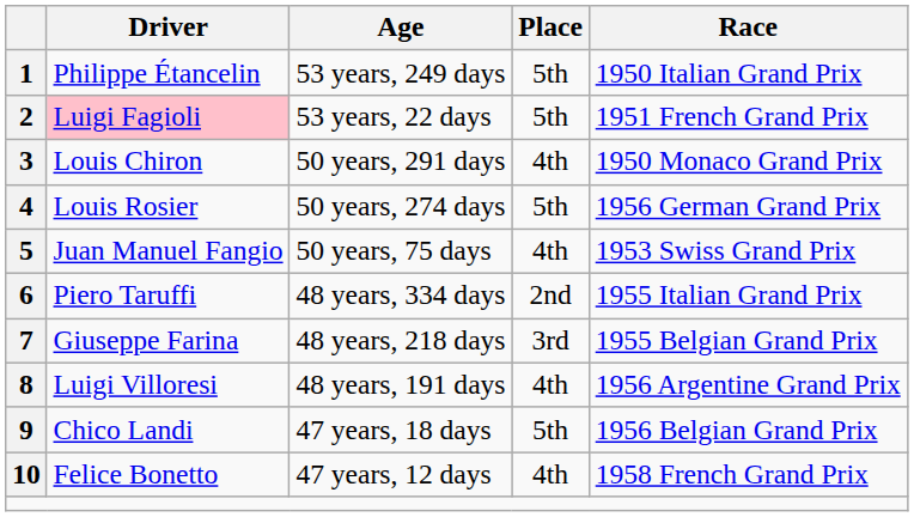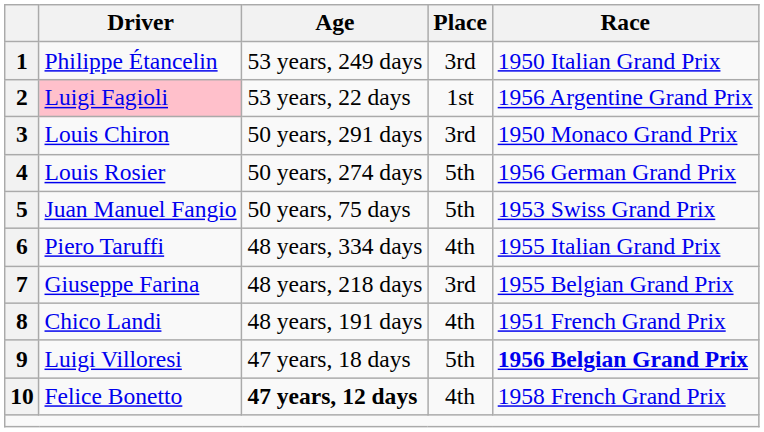1 | Place: 5th -> 3rd
2 | Place: 5th -> 1st
2 | Race: 1951 French Grand Prix -> 1956 Argentine Grand Prix
3 | Place: 4th -> 3rd
5 | Place: 4th -> 5th
6 | Place: 2nd -> 4th
8 | Driver: Luigi Villoresi -> Chico Landi
8 | Race: 1956 Argentine Grand Prix -> 1951 French Grand Prix
9 | Driver: Chico Landi -> Luigi Villoresi
9 | Race: normal -> bold
10 | Age: normal -> bold
